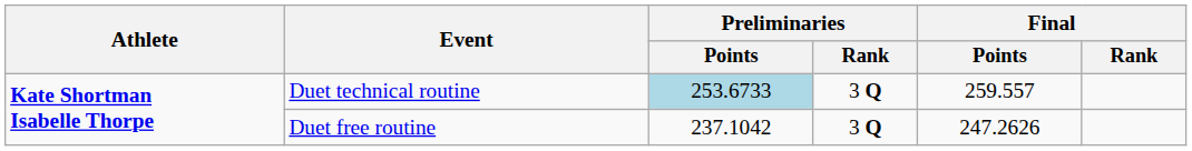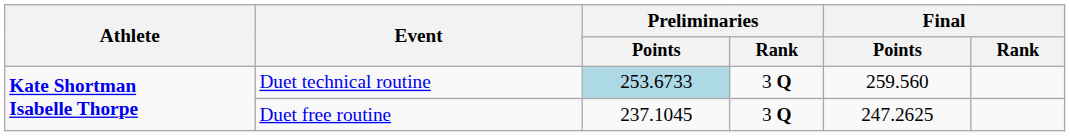Duet technical routine | Final / Points: 259.557 -> 259.560
Duet free routine | Preliminaries / Points: 237.1042 -> 237.1045
Duet free routine | Final / Points: 247.2626 -> 247.2625
